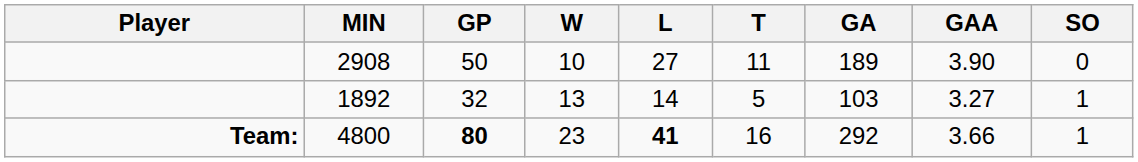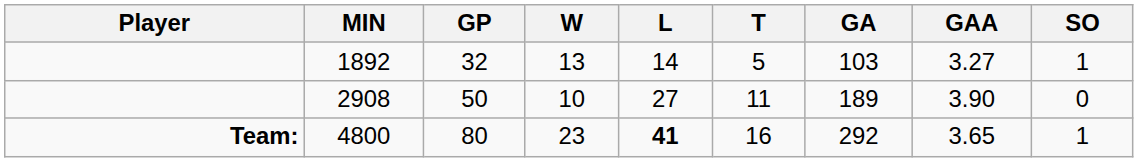rows swapped: 1892 <-> 2908
4800 | GP: bold -> normal
4800 | GAA: 3.66 -> 3.65
